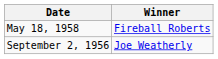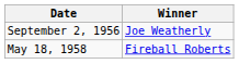rows swapped: September 2, 1956 <-> May 18, 1958
